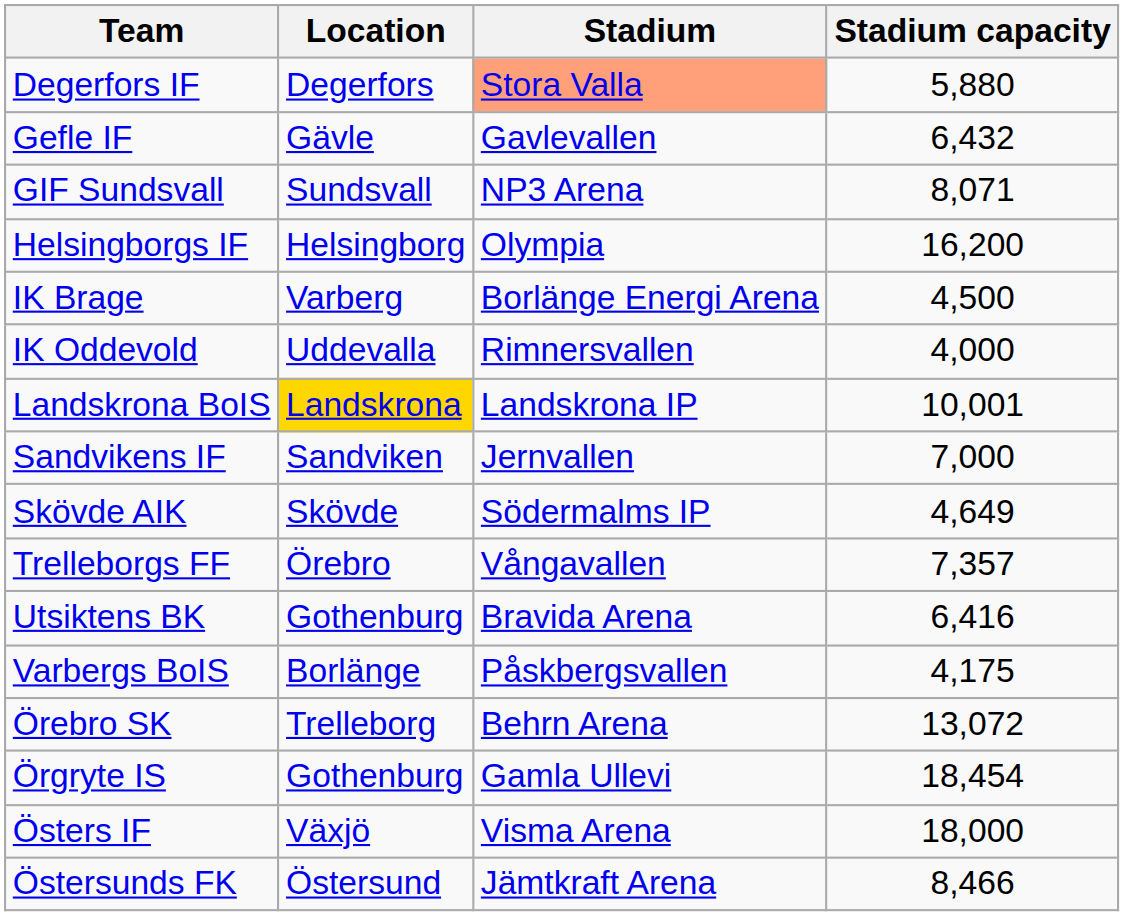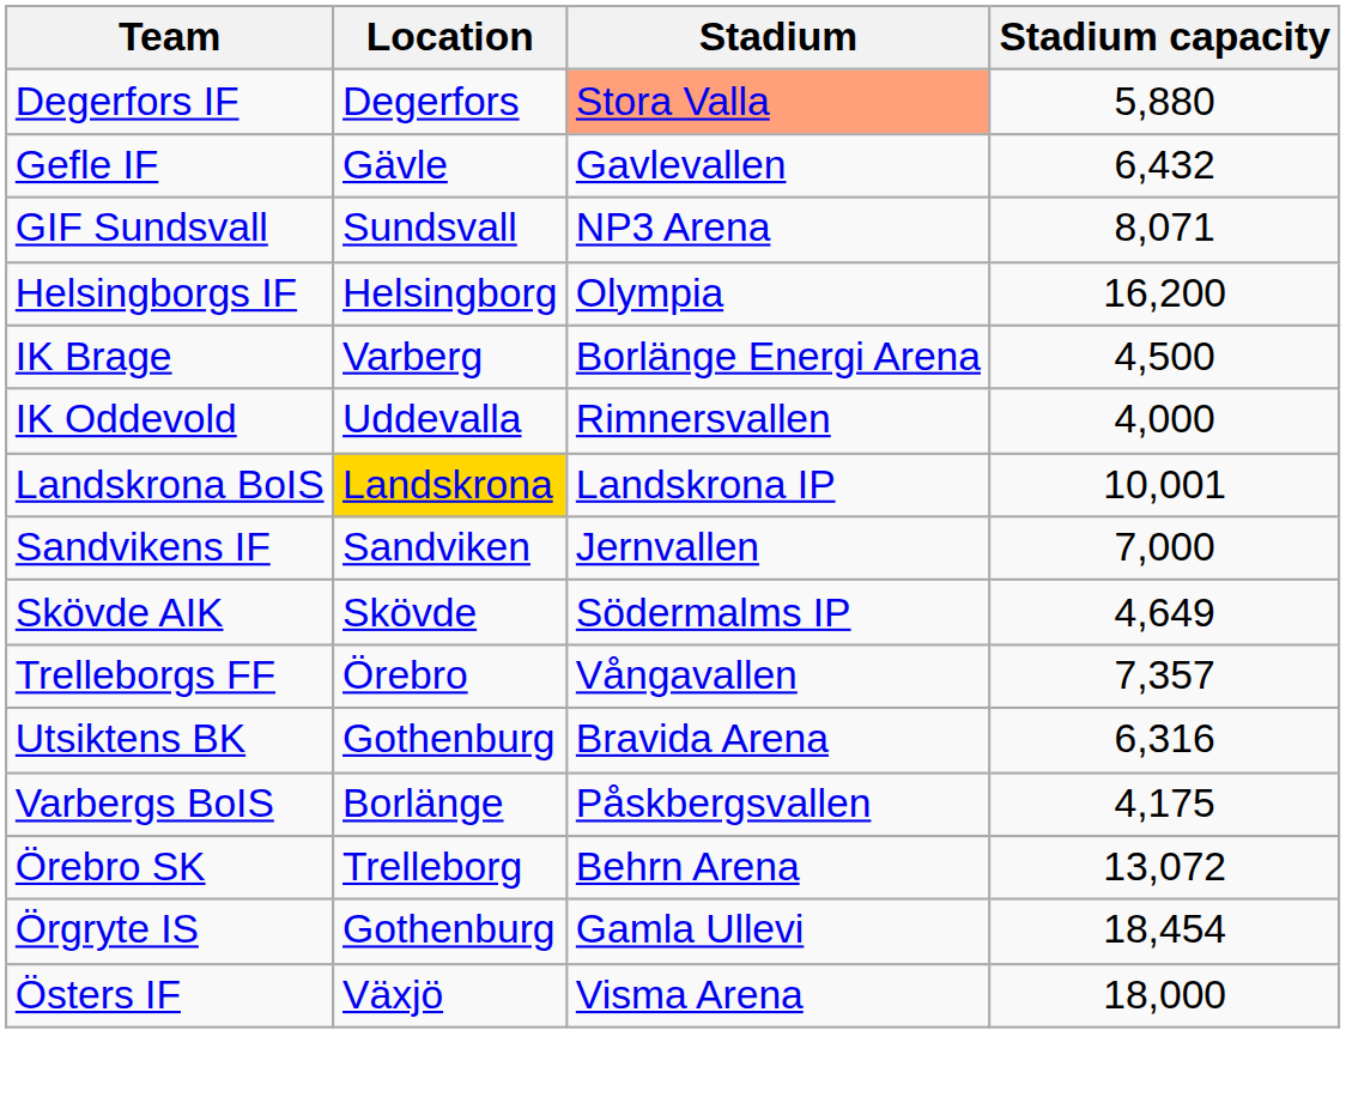Utsiktens BK | Stadium capacity: 6,416 -> 6,316
- row: Östersunds FK | Östersund | Jämtkraft Arena | 8,466
